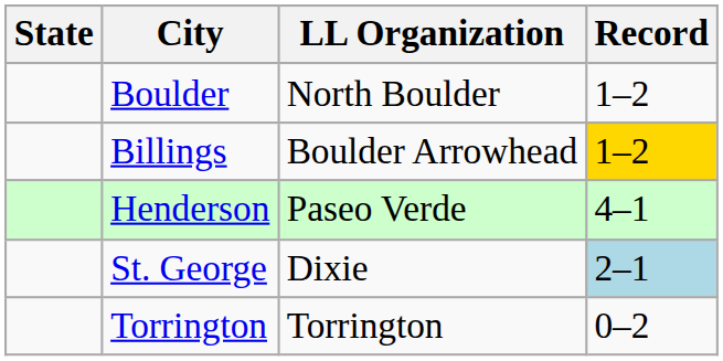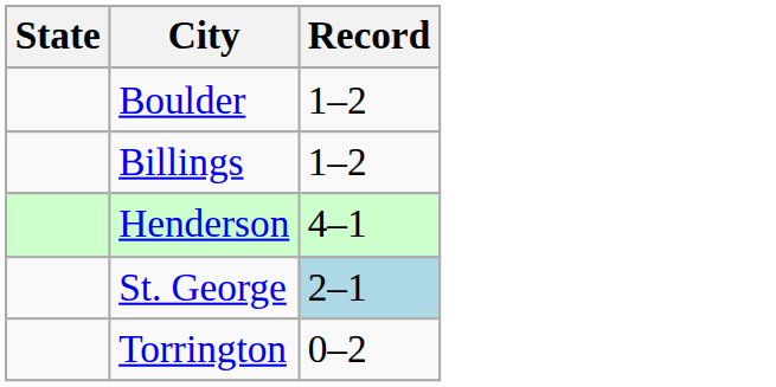- column: LL Organization | North Boulder | Boulder Arrowhead | Paseo Verde | Dixie | Torrington
Billings | Record: gold background -> no background
